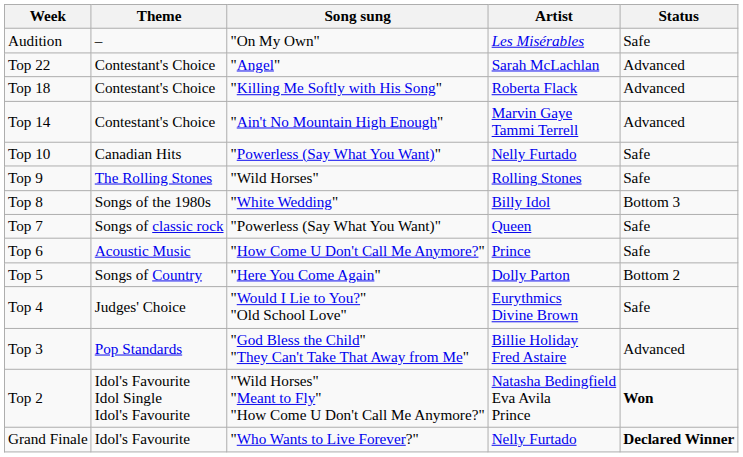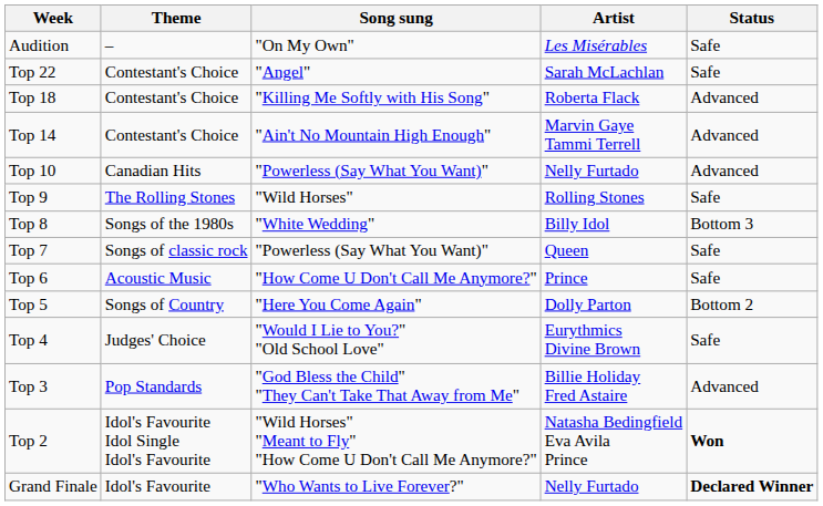Top 22 | Status: Advanced -> Safe
Top 10 | Status: Safe -> Advanced
